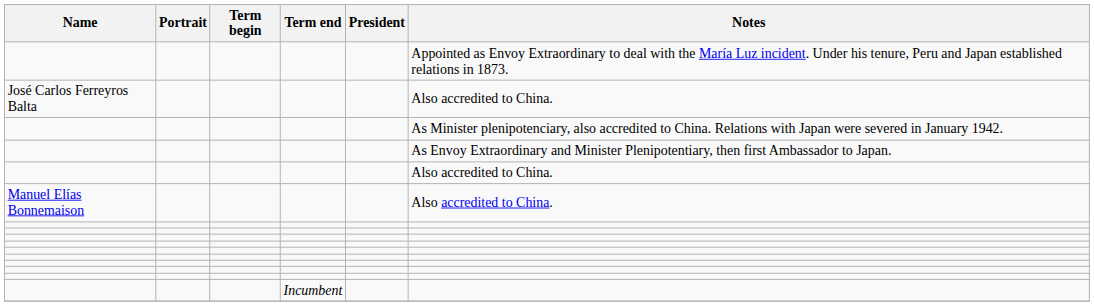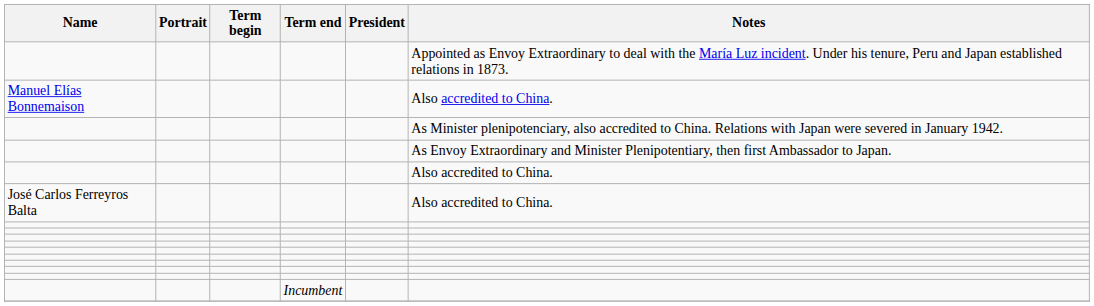rows swapped: Manuel Elías Bonnemaison <-> José Carlos Ferreyros Balta
